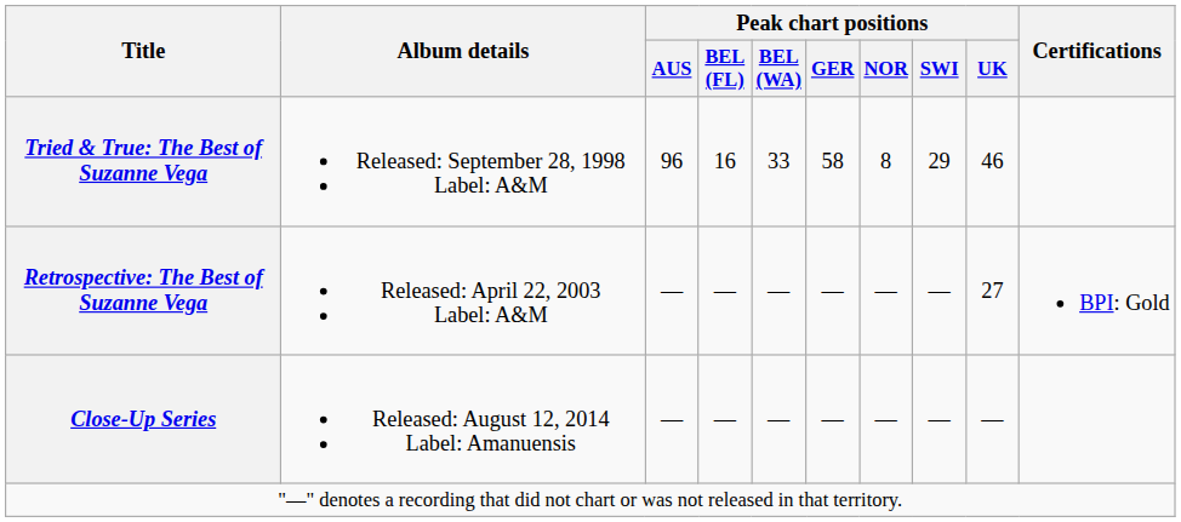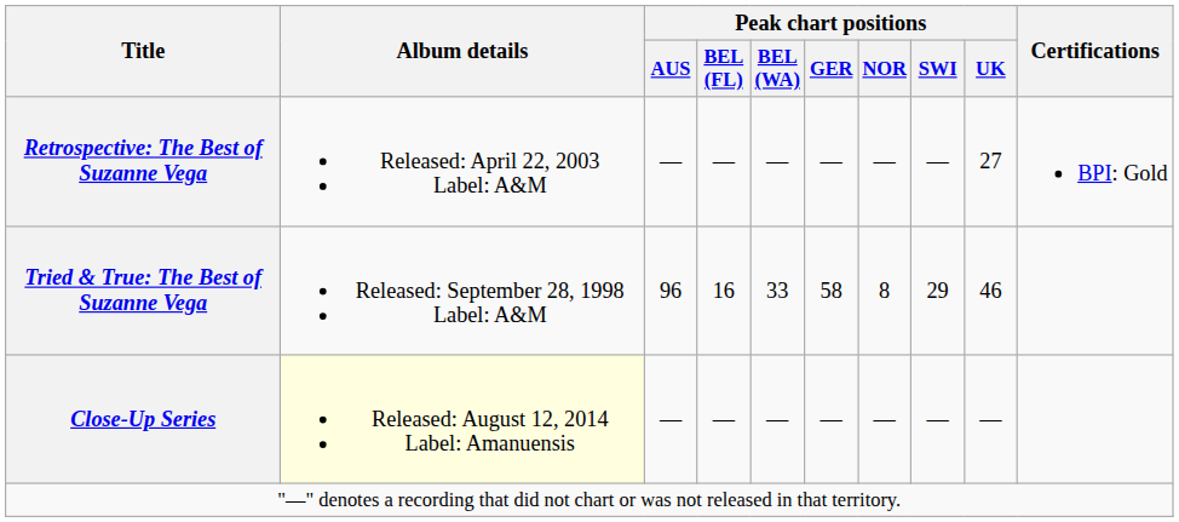rows swapped: Tried & True: The Best of Suzanne Vega <-> Retrospective: The Best of Suzanne Vega
Close-Up Series | Album details: no background -> lightyellow background
